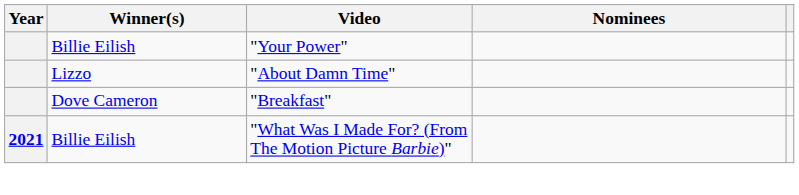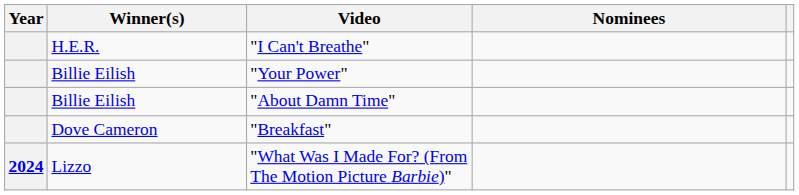+ row: H.E.R. | "I Can't Breathe"
"About Damn Time" | Winner(s): Lizzo -> Billie Eilish
"What Was I Made For? (From The Motion Picture Barbie)" | Year: 2021 -> 2024
"What Was I Made For? (From The Motion Picture Barbie)" | Winner(s): Billie Eilish -> Lizzo
